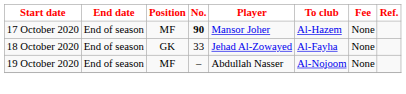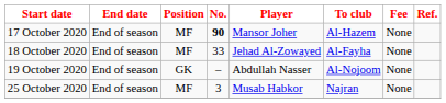18 October 2020 | Position: GK -> MF
19 October 2020 | Position: MF -> GK
+ row: 25 October 2020 | End of season | MF | 3 | Musab Habkor | Najran | None
